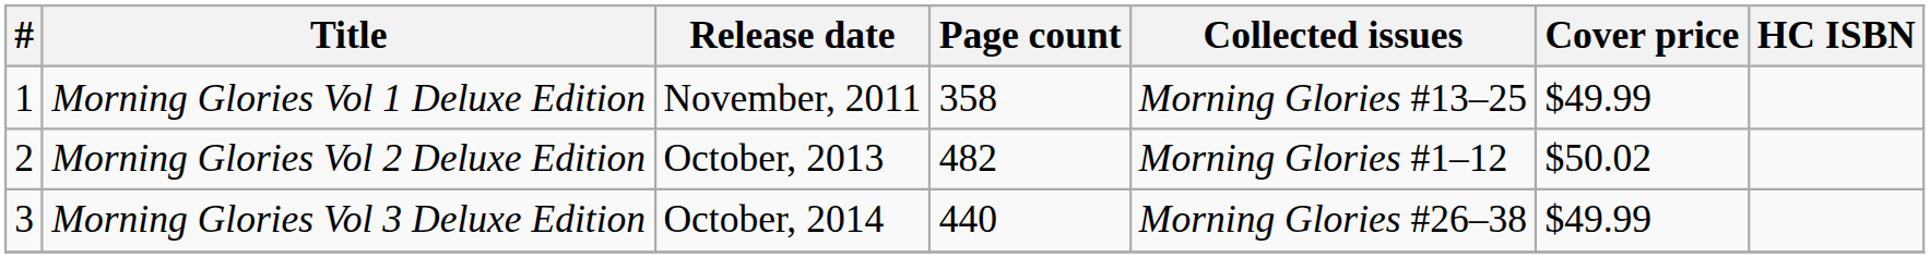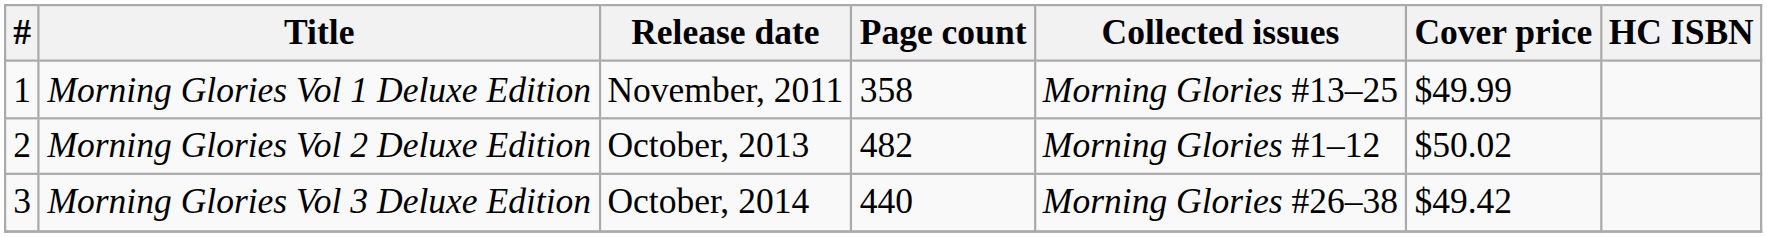Morning Glories Vol 3 Deluxe Edition | Cover price: $49.99 -> $49.42
